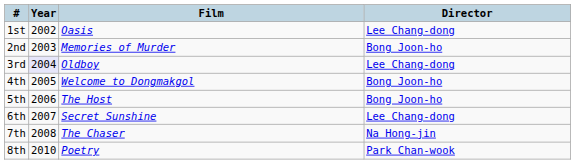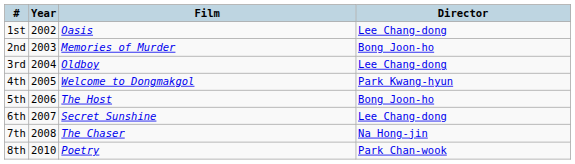3rd | Year: lavender background -> no background
4th | Director: Bong Joon-ho -> Park Kwang-hyun
